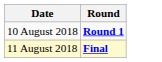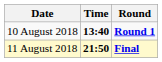+ column: Time | 13:40 | 21:50
